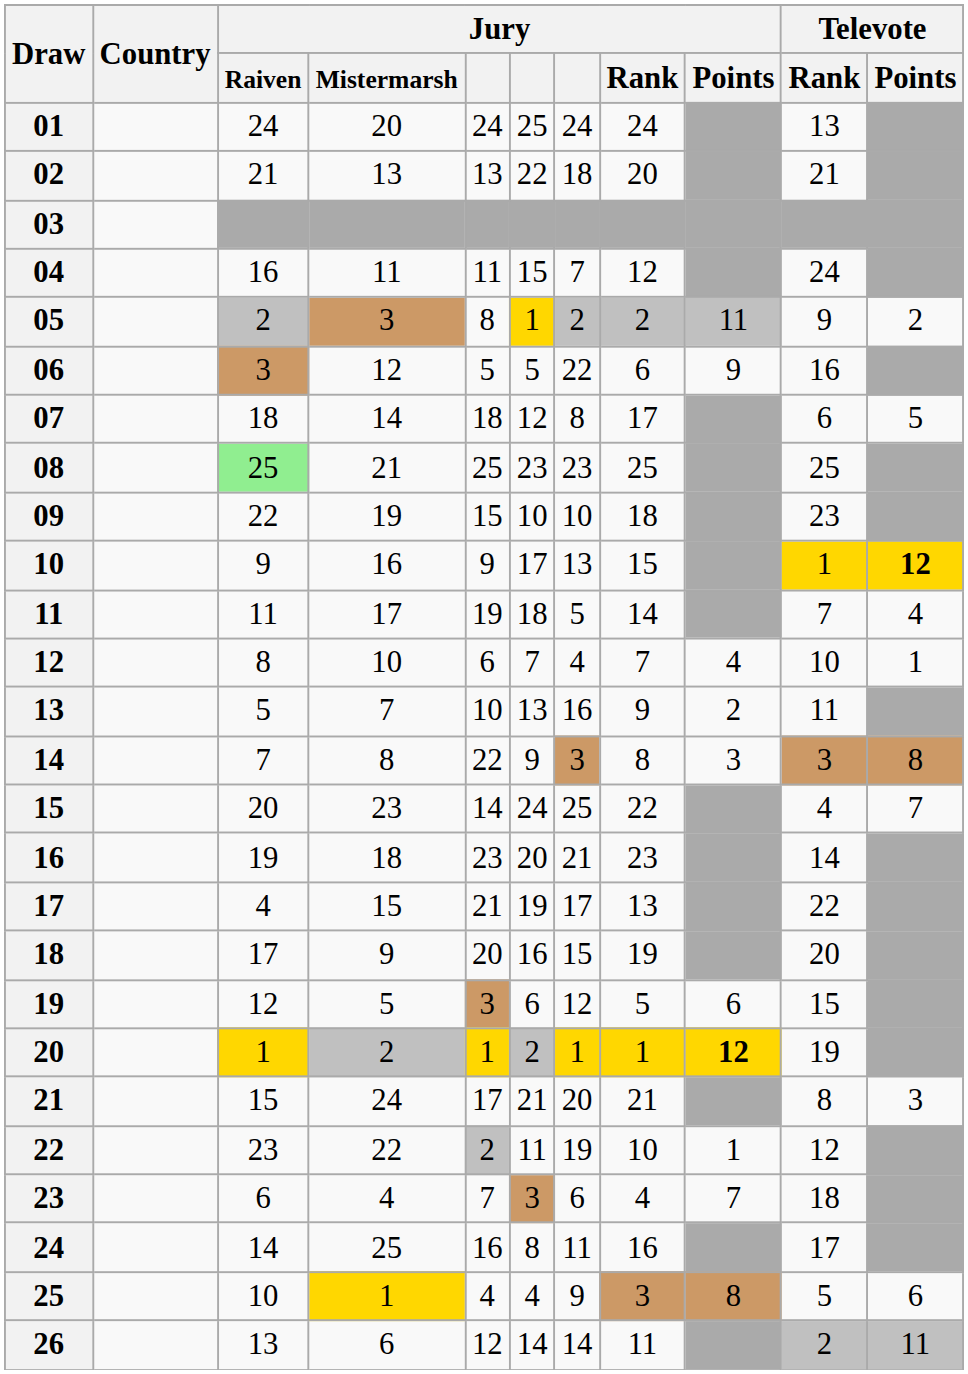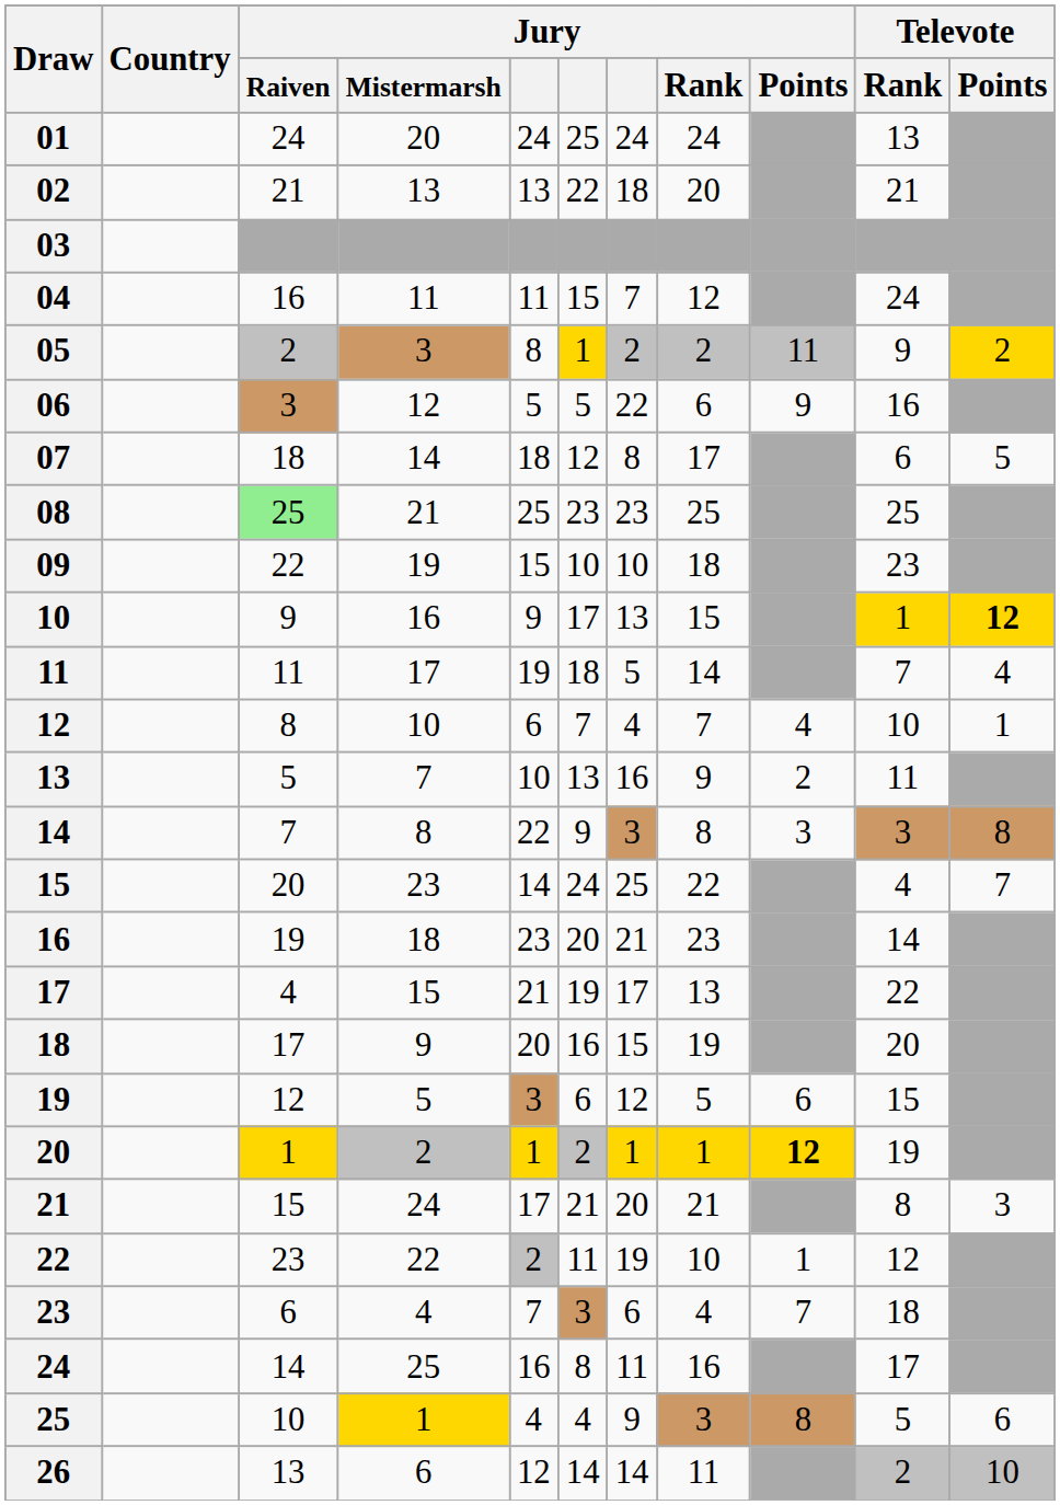05 | Televote / Points: no background -> gold background
26 | Televote / Points: 11 -> 10
